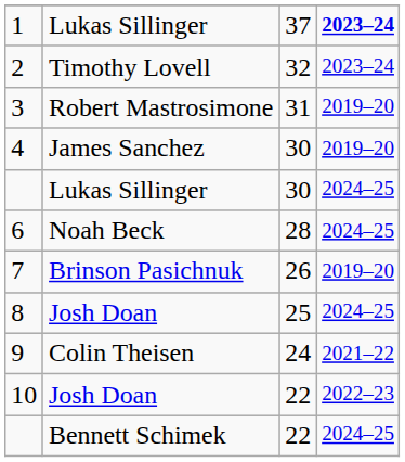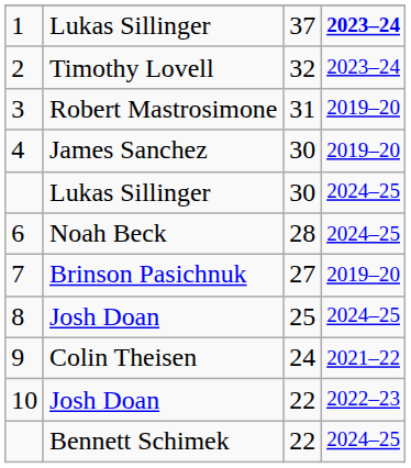7 | column 3: 26 -> 27
